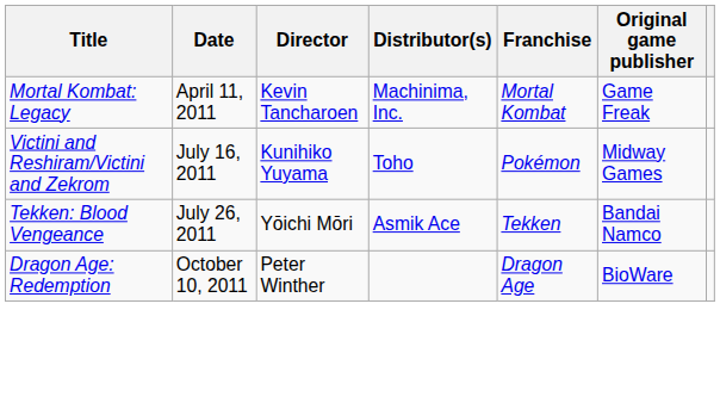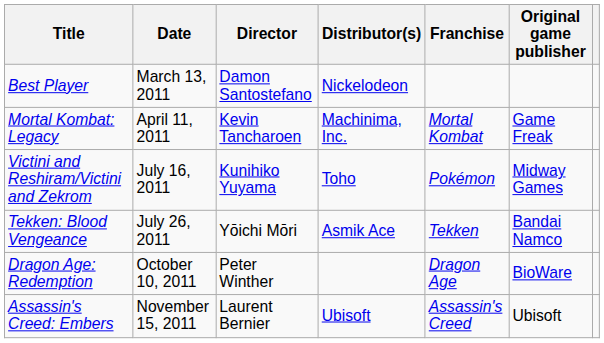+ row: Best Player | March 13, 2011 | Damon Santostefano | Nickelodeon
+ row: Assassin's Creed: Embers | November 15, 2011 | Laurent Bernier | Ubisoft | Assassin's Creed | Ubisoft
